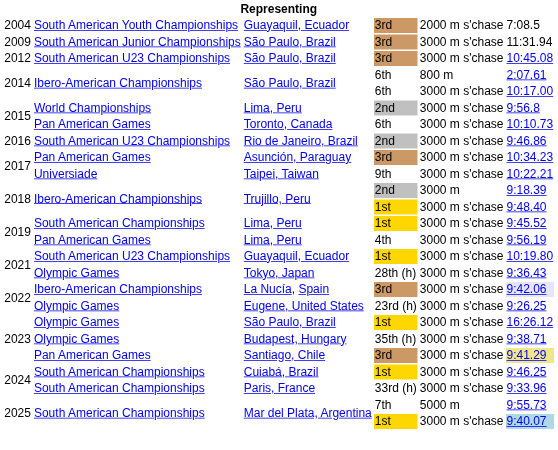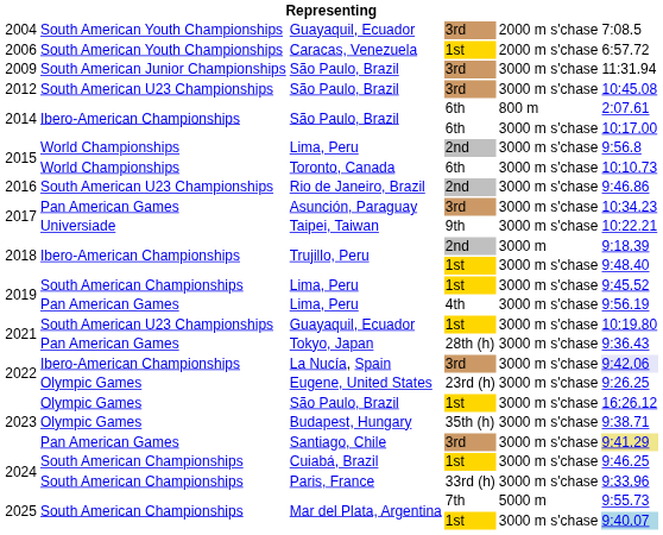+ row: 2006 | South American Youth Championships | Caracas, Venezuela | 1st | 2000 m s'chase | 6:57.72
Toronto, Canada | column 2: Pan American Games -> World Championships
Tokyo, Japan | column 2: Olympic Games -> Pan American Games
